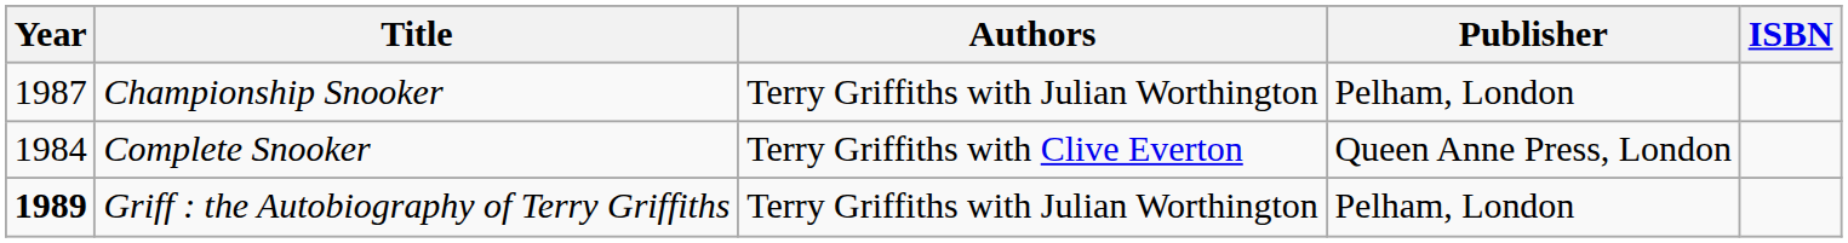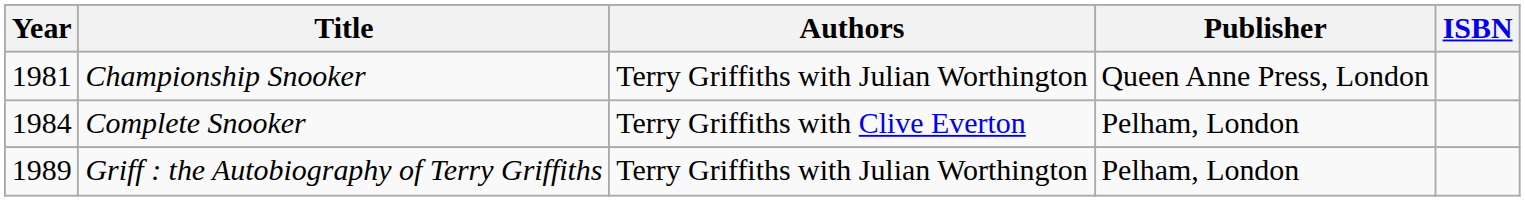Championship Snooker | Year: 1987 -> 1981
Championship Snooker | Publisher: Pelham, London -> Queen Anne Press, London
Complete Snooker | Publisher: Queen Anne Press, London -> Pelham, London
Griff : the Autobiography of Terry Griffiths | Year: bold -> normal
